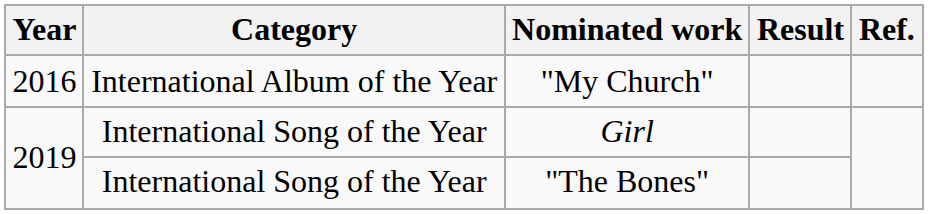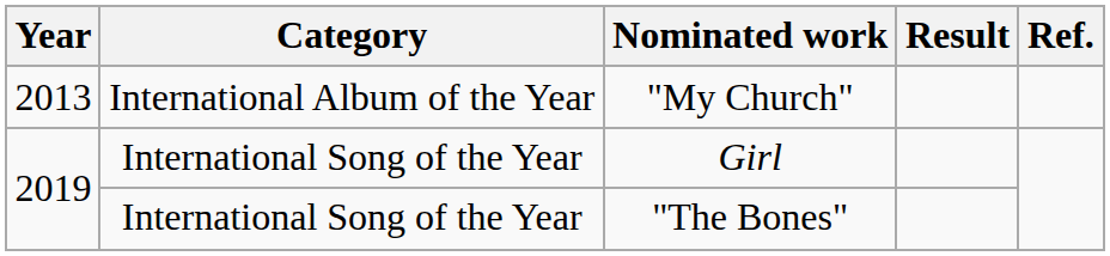"My Church" | Year: 2016 -> 2013
